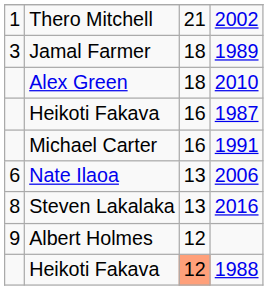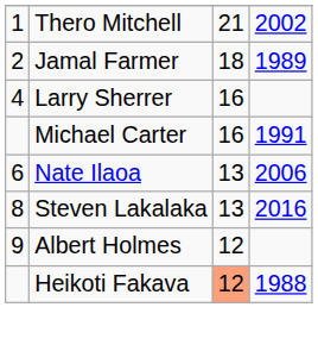Jamal Farmer | column 1: 3 -> 2
- row: Alex Green | 18 | 2010
+ row: 4 | Larry Sherrer | 16
- row: Heikoti Fakava | 16 | 1987
